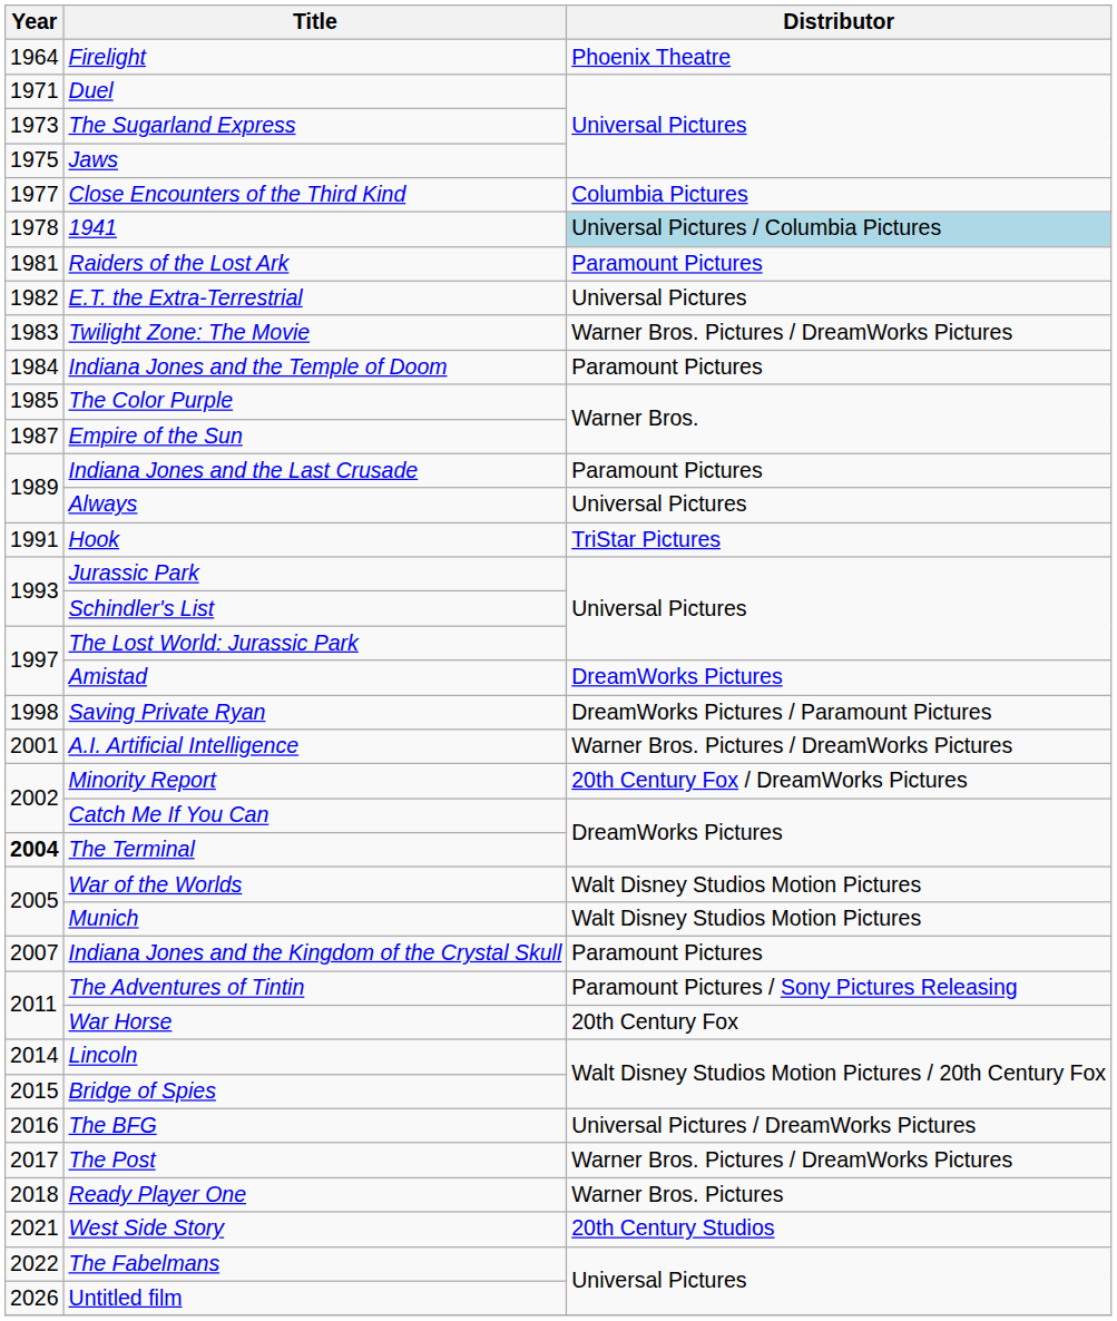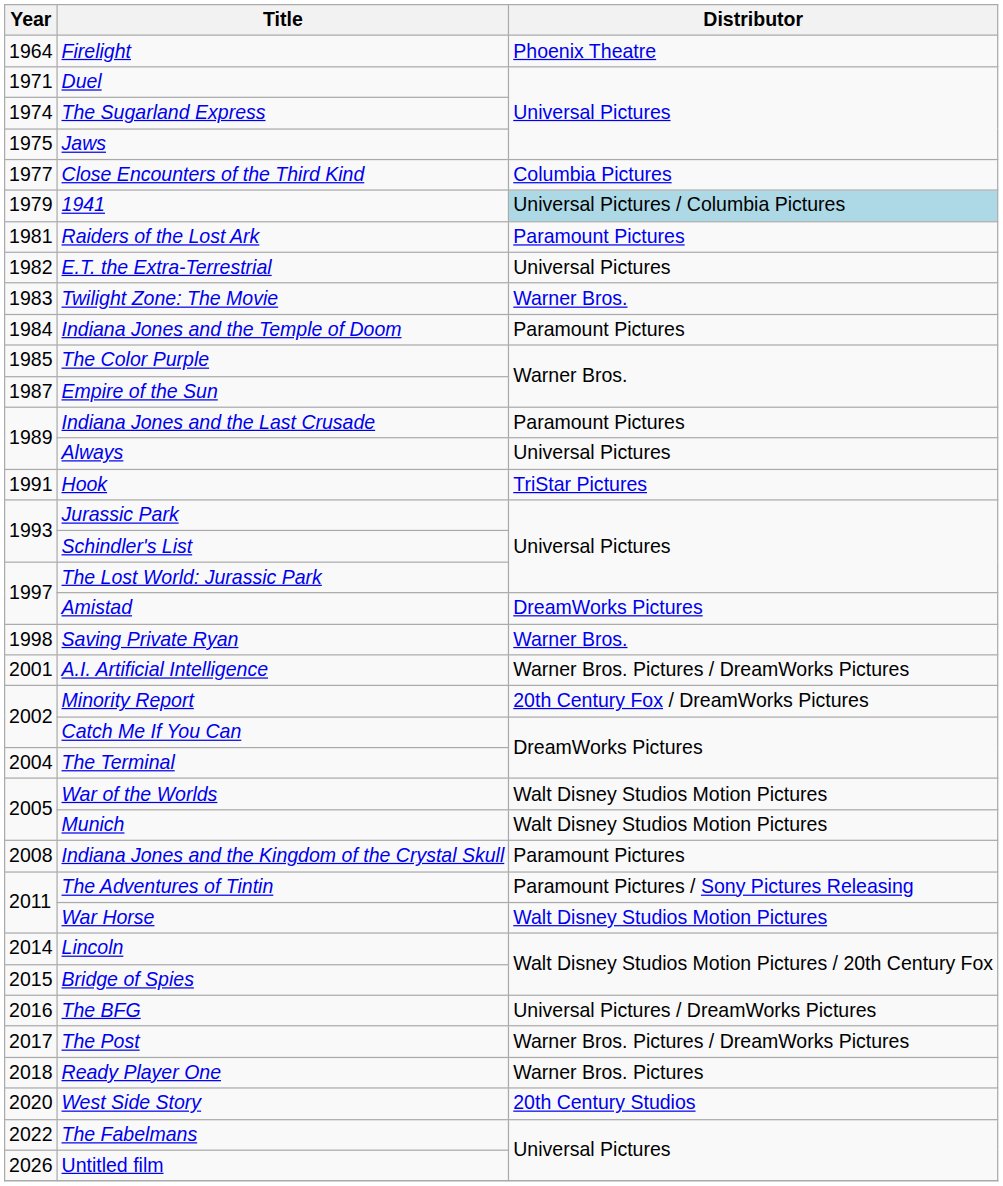The Sugarland Express | Year: 1973 -> 1974
1941 | Year: 1978 -> 1979
Twilight Zone: The Movie | Distributor: Warner Bros. Pictures / DreamWorks Pictures -> Warner Bros.
Saving Private Ryan | Distributor: DreamWorks Pictures / Paramount Pictures -> Warner Bros.
The Terminal | Year: bold -> normal
Indiana Jones and the Kingdom of the Crystal Skull | Year: 2007 -> 2008
War Horse | Distributor: 20th Century Fox -> Walt Disney Studios Motion Pictures
West Side Story | Year: 2021 -> 2020
